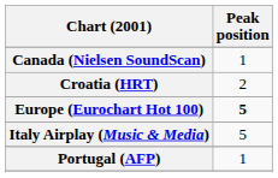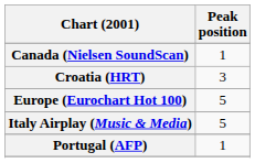Croatia (HRT) | Peak position: 2 -> 3
Europe (Eurochart Hot 100) | Peak position: bold -> normal
